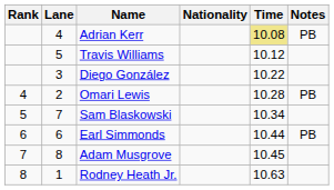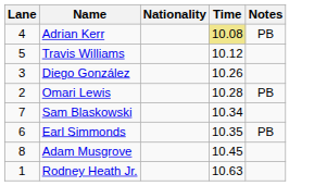- column: Rank | 4 | 5 | 6 | 7 | 8
Diego González | Time: 10.22 -> 10.26
Earl Simmonds | Time: 10.44 -> 10.35
